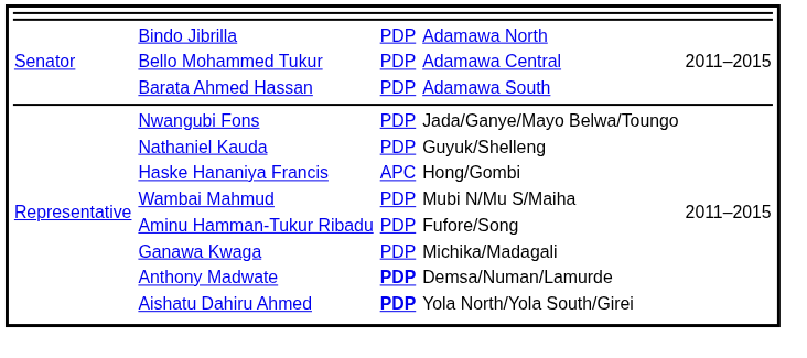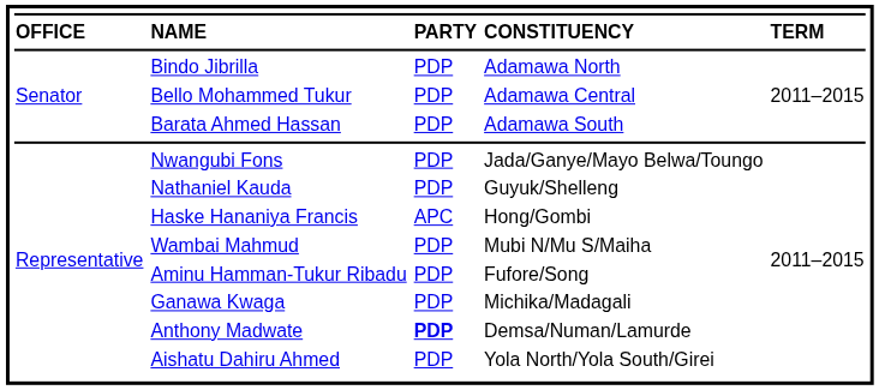+ row: OFFICE | NAME | PARTY | CONSTITUENCY | TERM
Aishatu Dahiru Ahmed | column 3: bold -> normal
